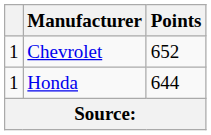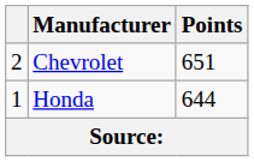Chevrolet | column 1: 1 -> 2
Chevrolet | Points: 652 -> 651
